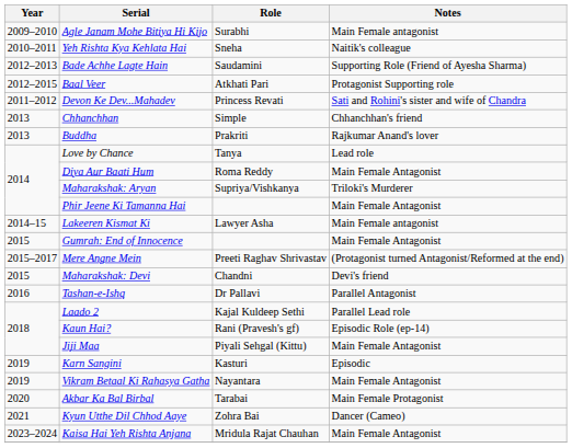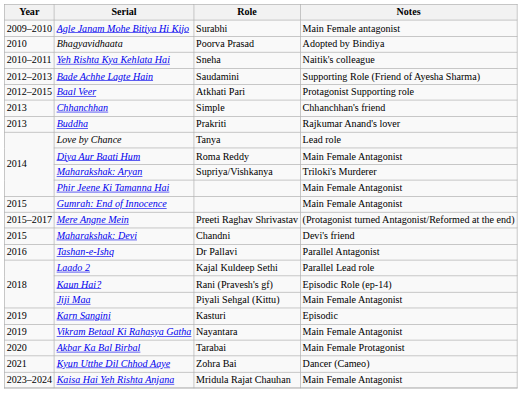+ row: 2010 | Bhagyavidhaata | Poorva Prasad | Adopted by Bindiya
- row: 2011–2012 | Devon Ke Dev...Mahadev | Princess Revati | Sati and Rohini's sister and wife of Chandra
- row: 2014–15 | Lakeeren Kismat Ki | Lawyer Asha | Main Female antagonist
